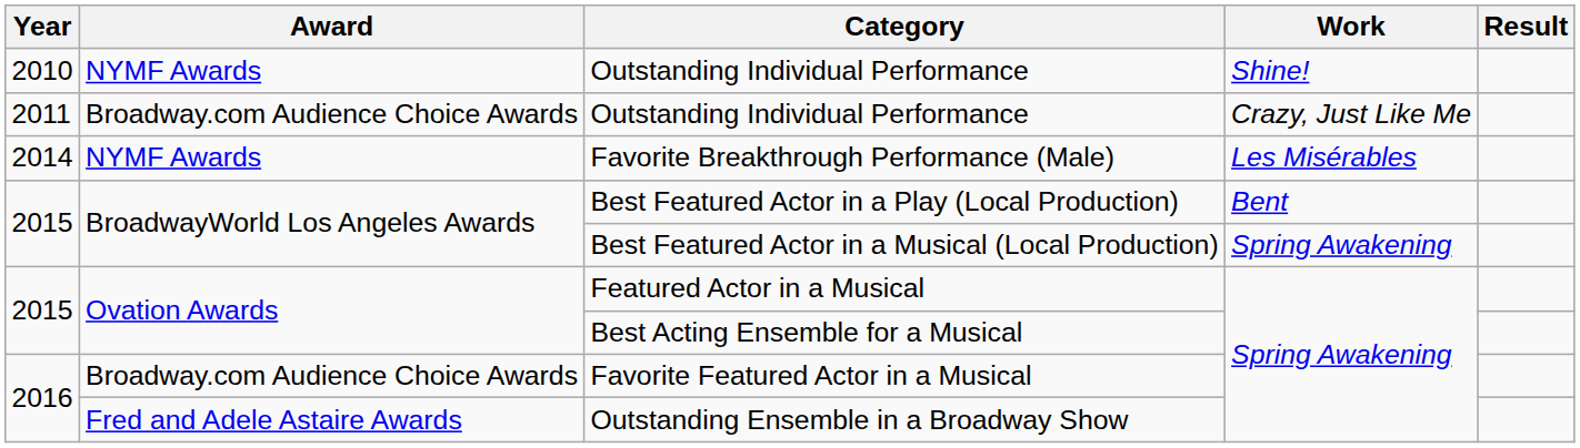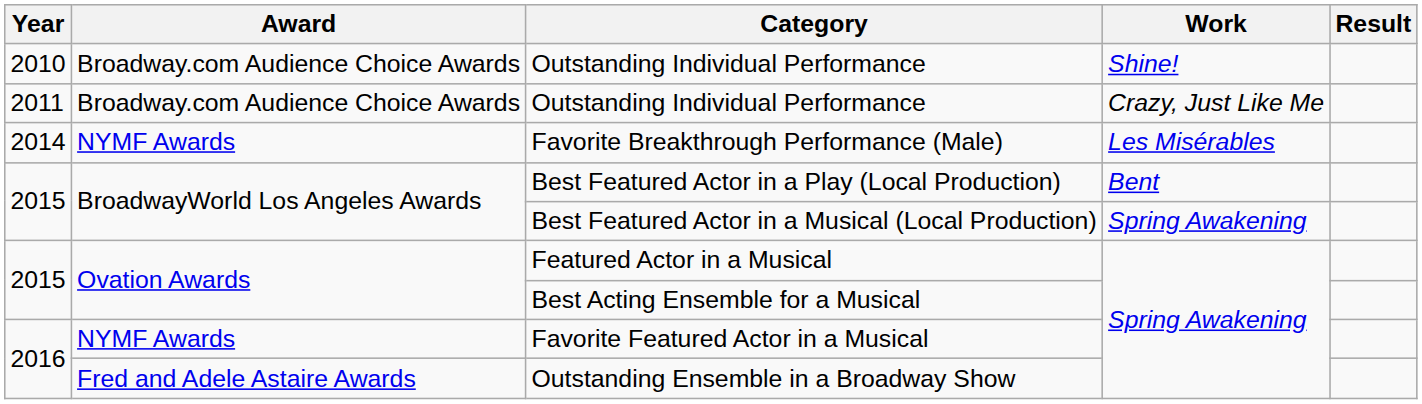2010 / Outstanding Individual Performance | Award: NYMF Awards -> Broadway.com Audience Choice Awards
Favorite Featured Actor in a Musical | Award: Broadway.com Audience Choice Awards -> NYMF Awards
